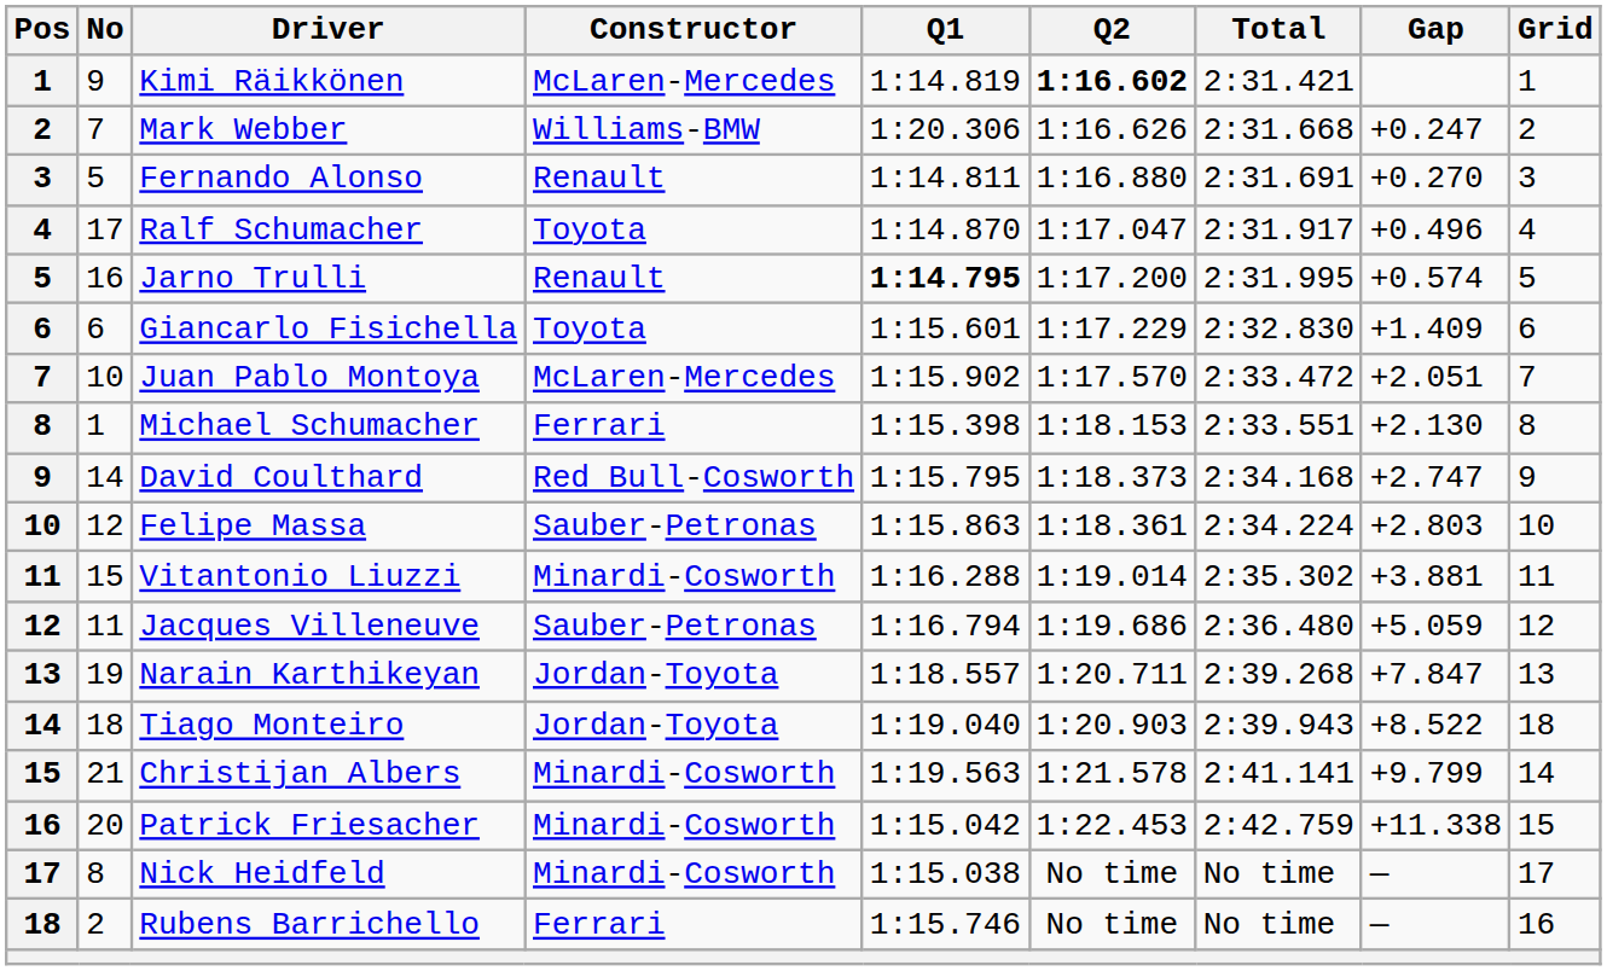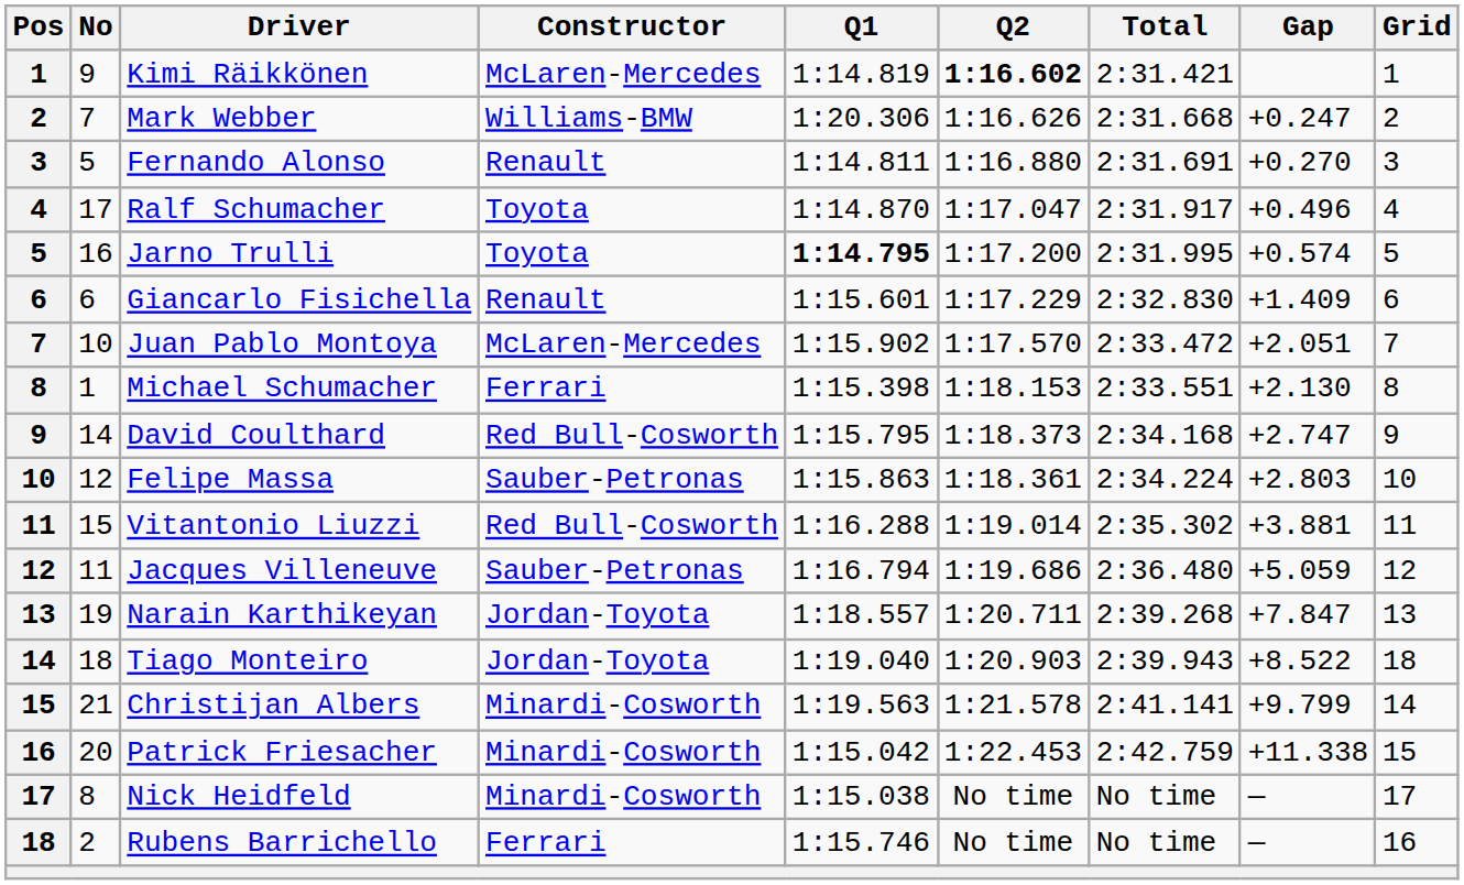Jarno Trulli | Constructor: Renault -> Toyota
Giancarlo Fisichella | Constructor: Toyota -> Renault
Vitantonio Liuzzi | Constructor: Minardi-Cosworth -> Red Bull-Cosworth
